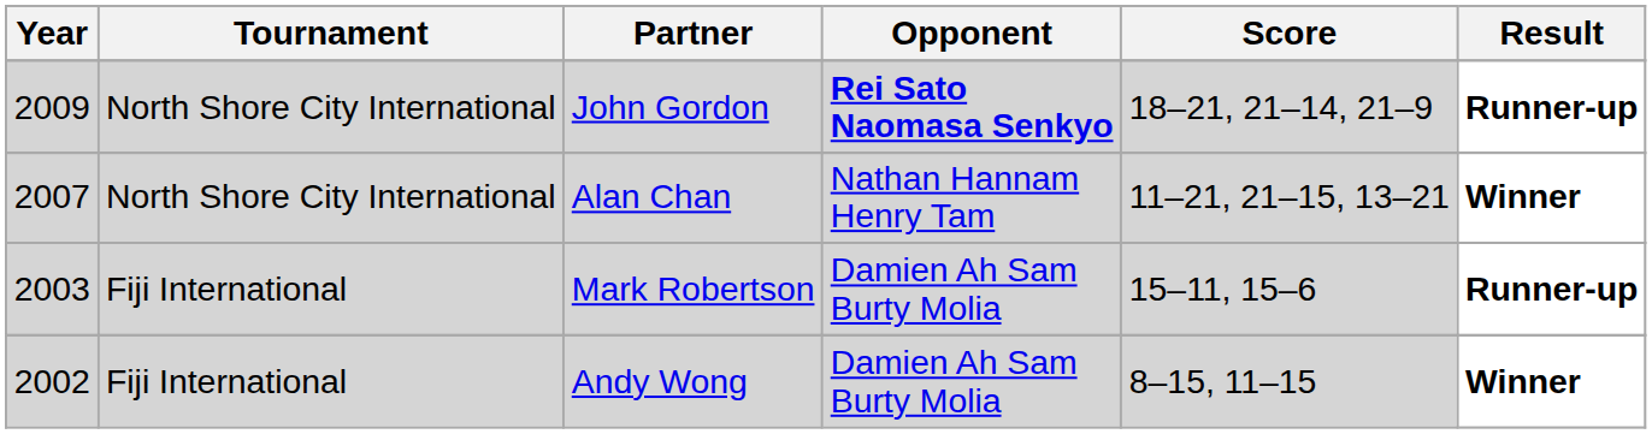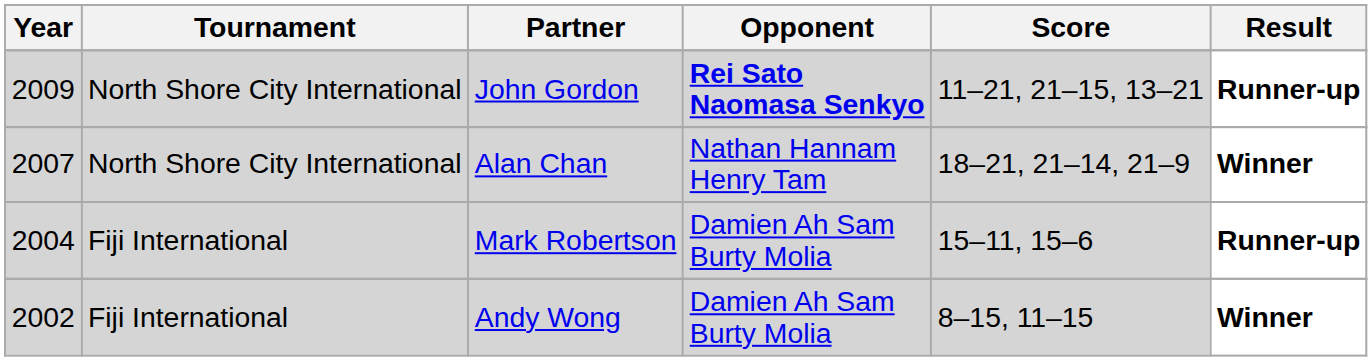John Gordon | Score: 18–21, 21–14, 21–9 -> 11–21, 21–15, 13–21
Alan Chan | Score: 11–21, 21–15, 13–21 -> 18–21, 21–14, 21–9
Mark Robertson | Year: 2003 -> 2004
